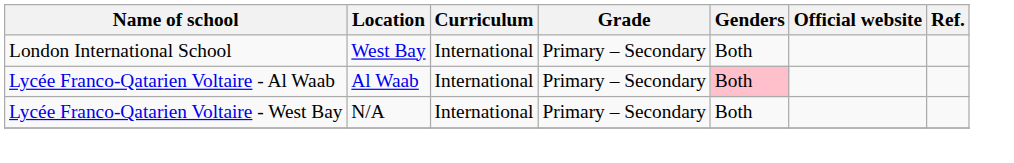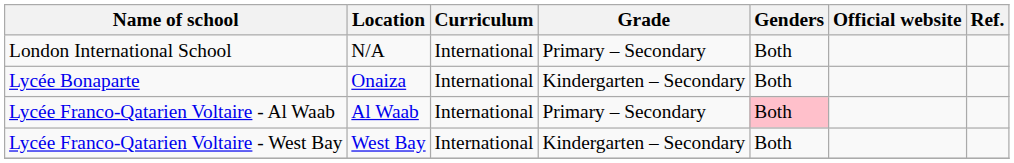London International School | Location: West Bay -> N/A
+ row: Lycée Bonaparte | Onaiza | International | Kindergarten – Secondary | Both
Lycée Franco-Qatarien Voltaire - West Bay | Location: N/A -> West Bay
Lycée Franco-Qatarien Voltaire - West Bay | Grade: Primary – Secondary -> Kindergarten – Secondary
